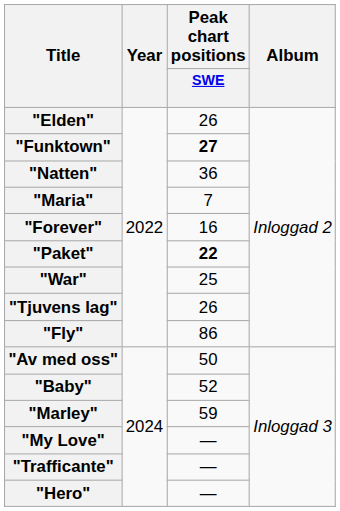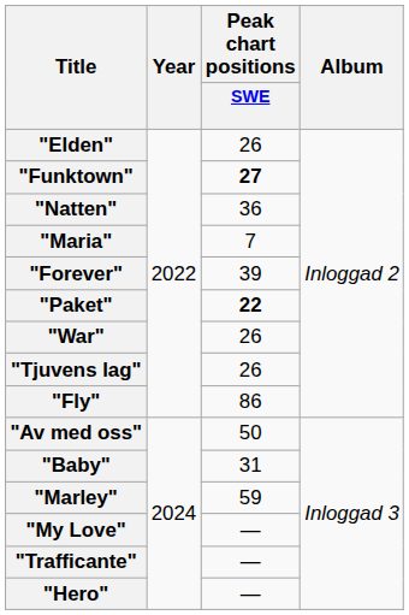"Forever" | Peak chart positions / SWE: 16 -> 39
"War" | Peak chart positions / SWE: 25 -> 26
"Baby" | Peak chart positions / SWE: 52 -> 31
